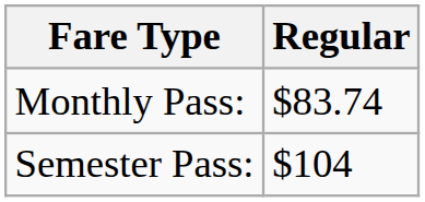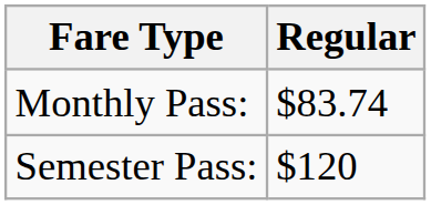Semester Pass: | Regular: $104 -> $120
